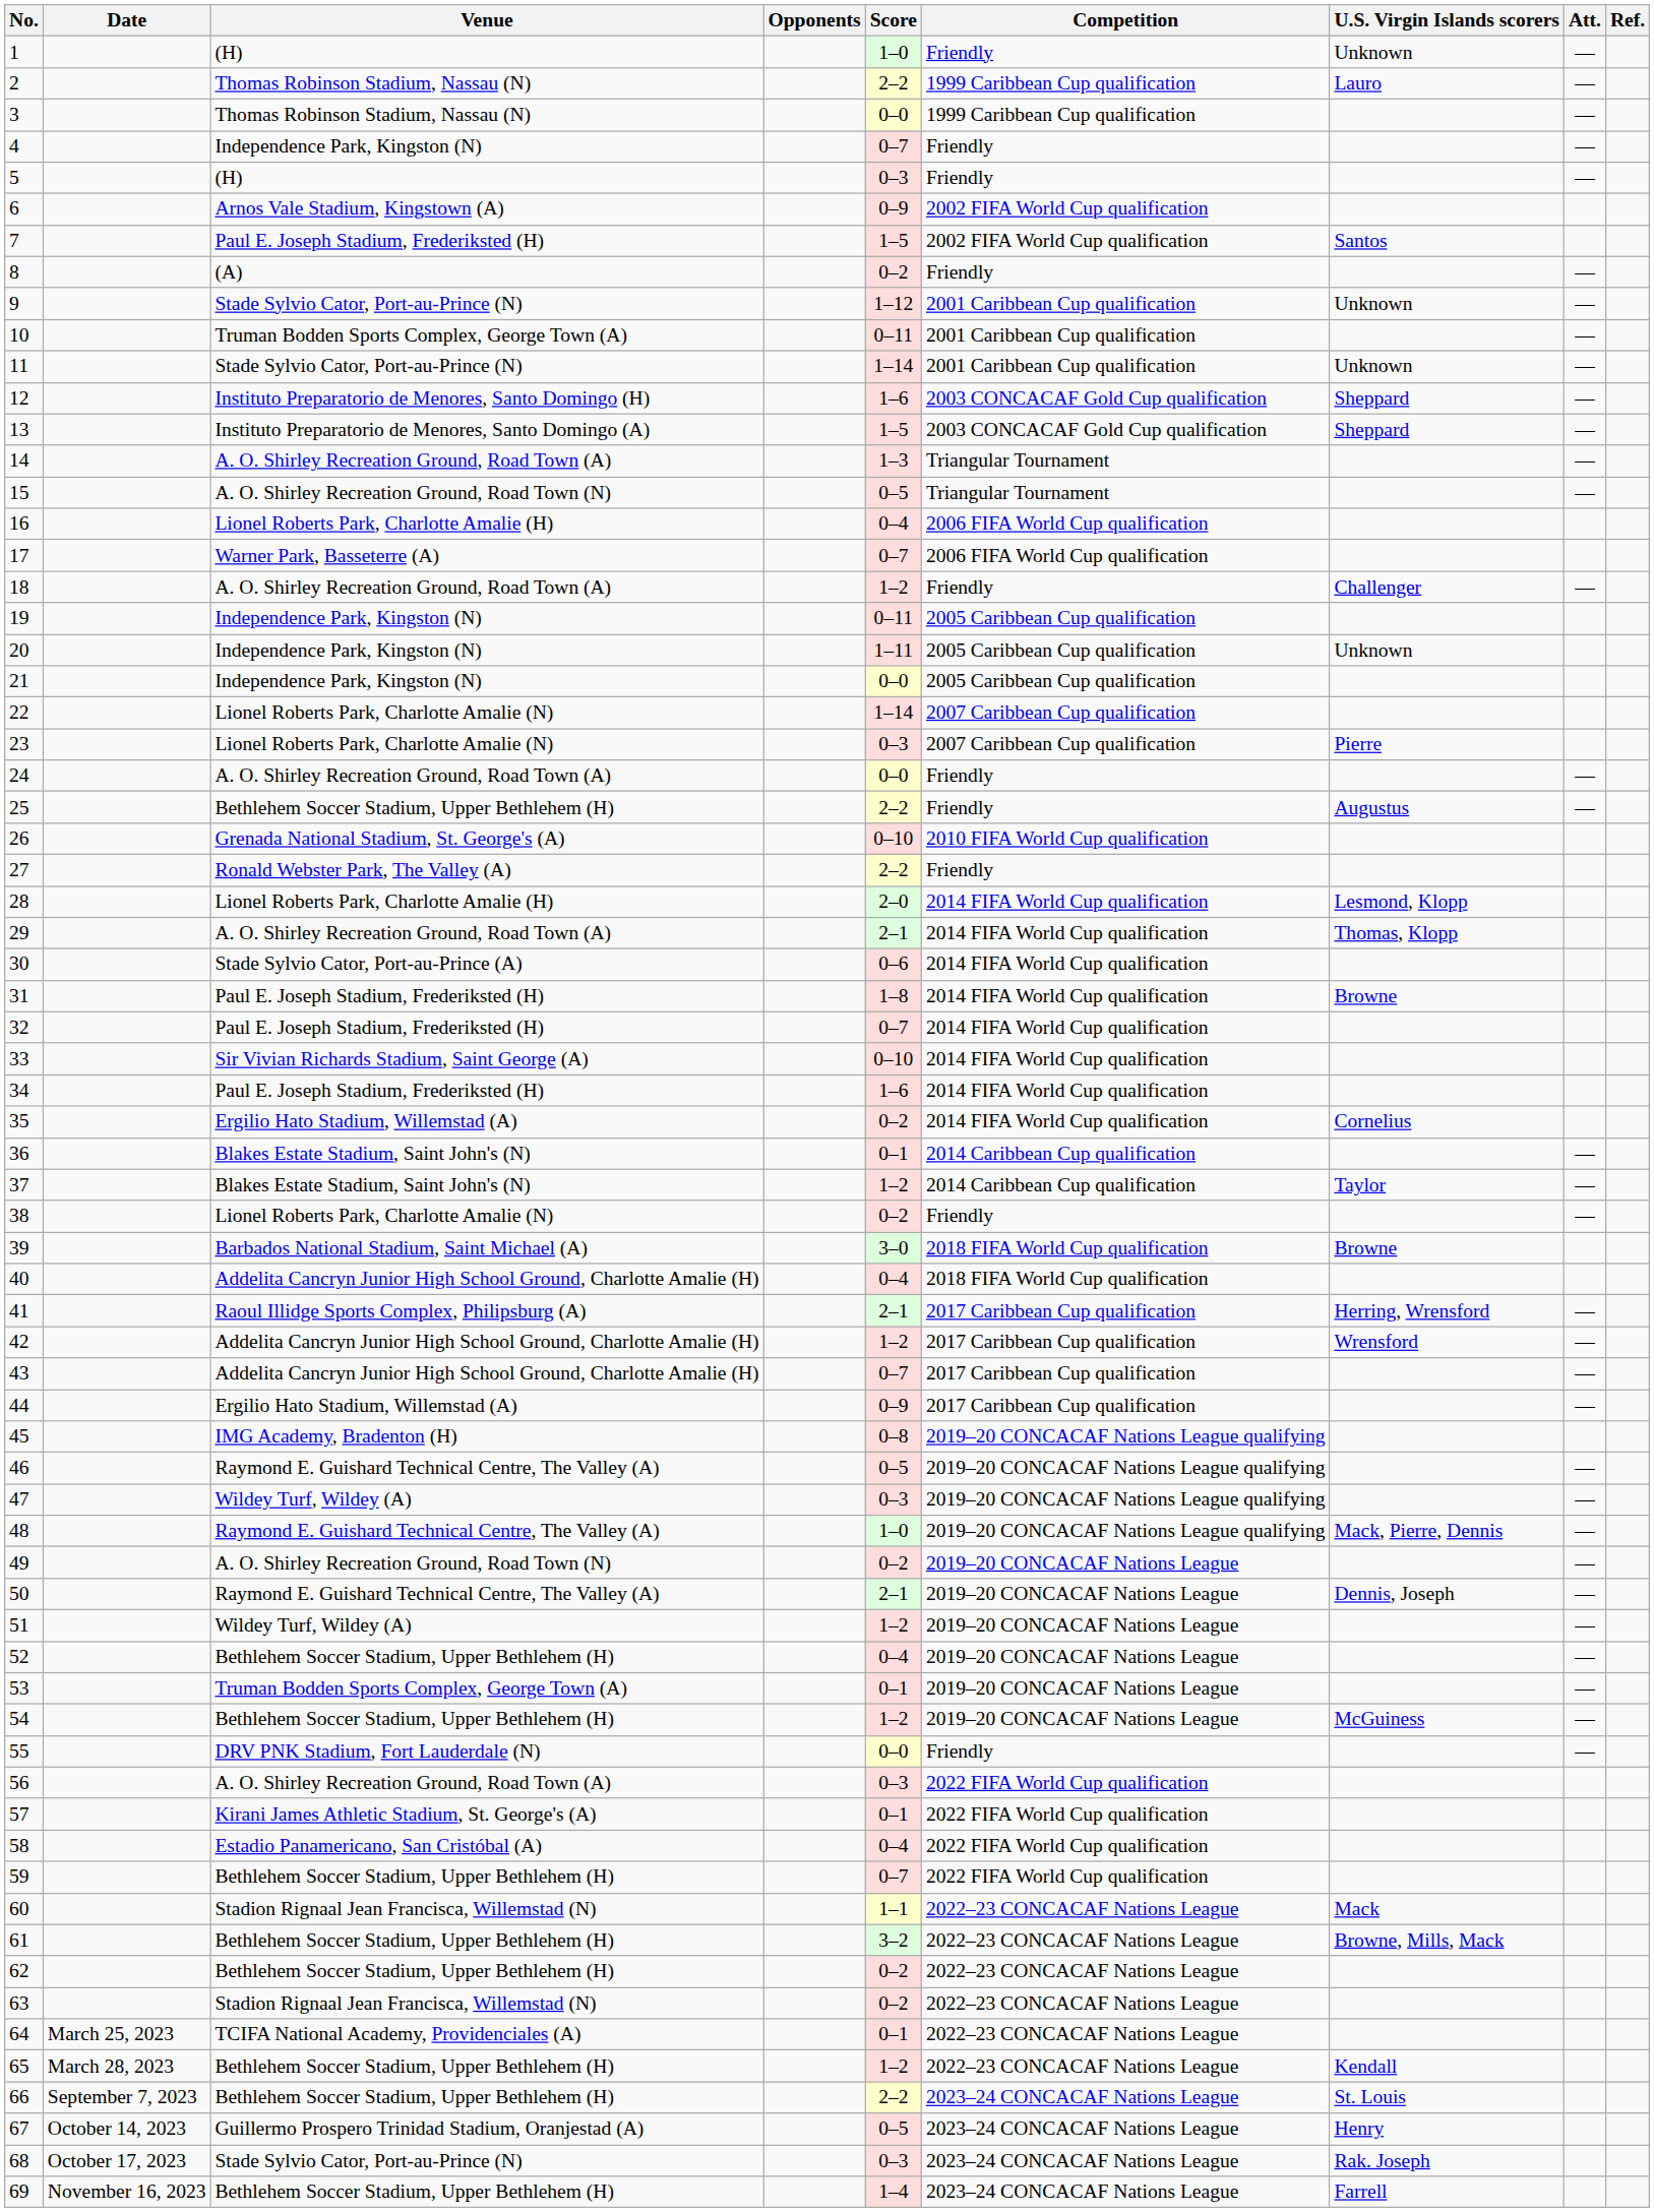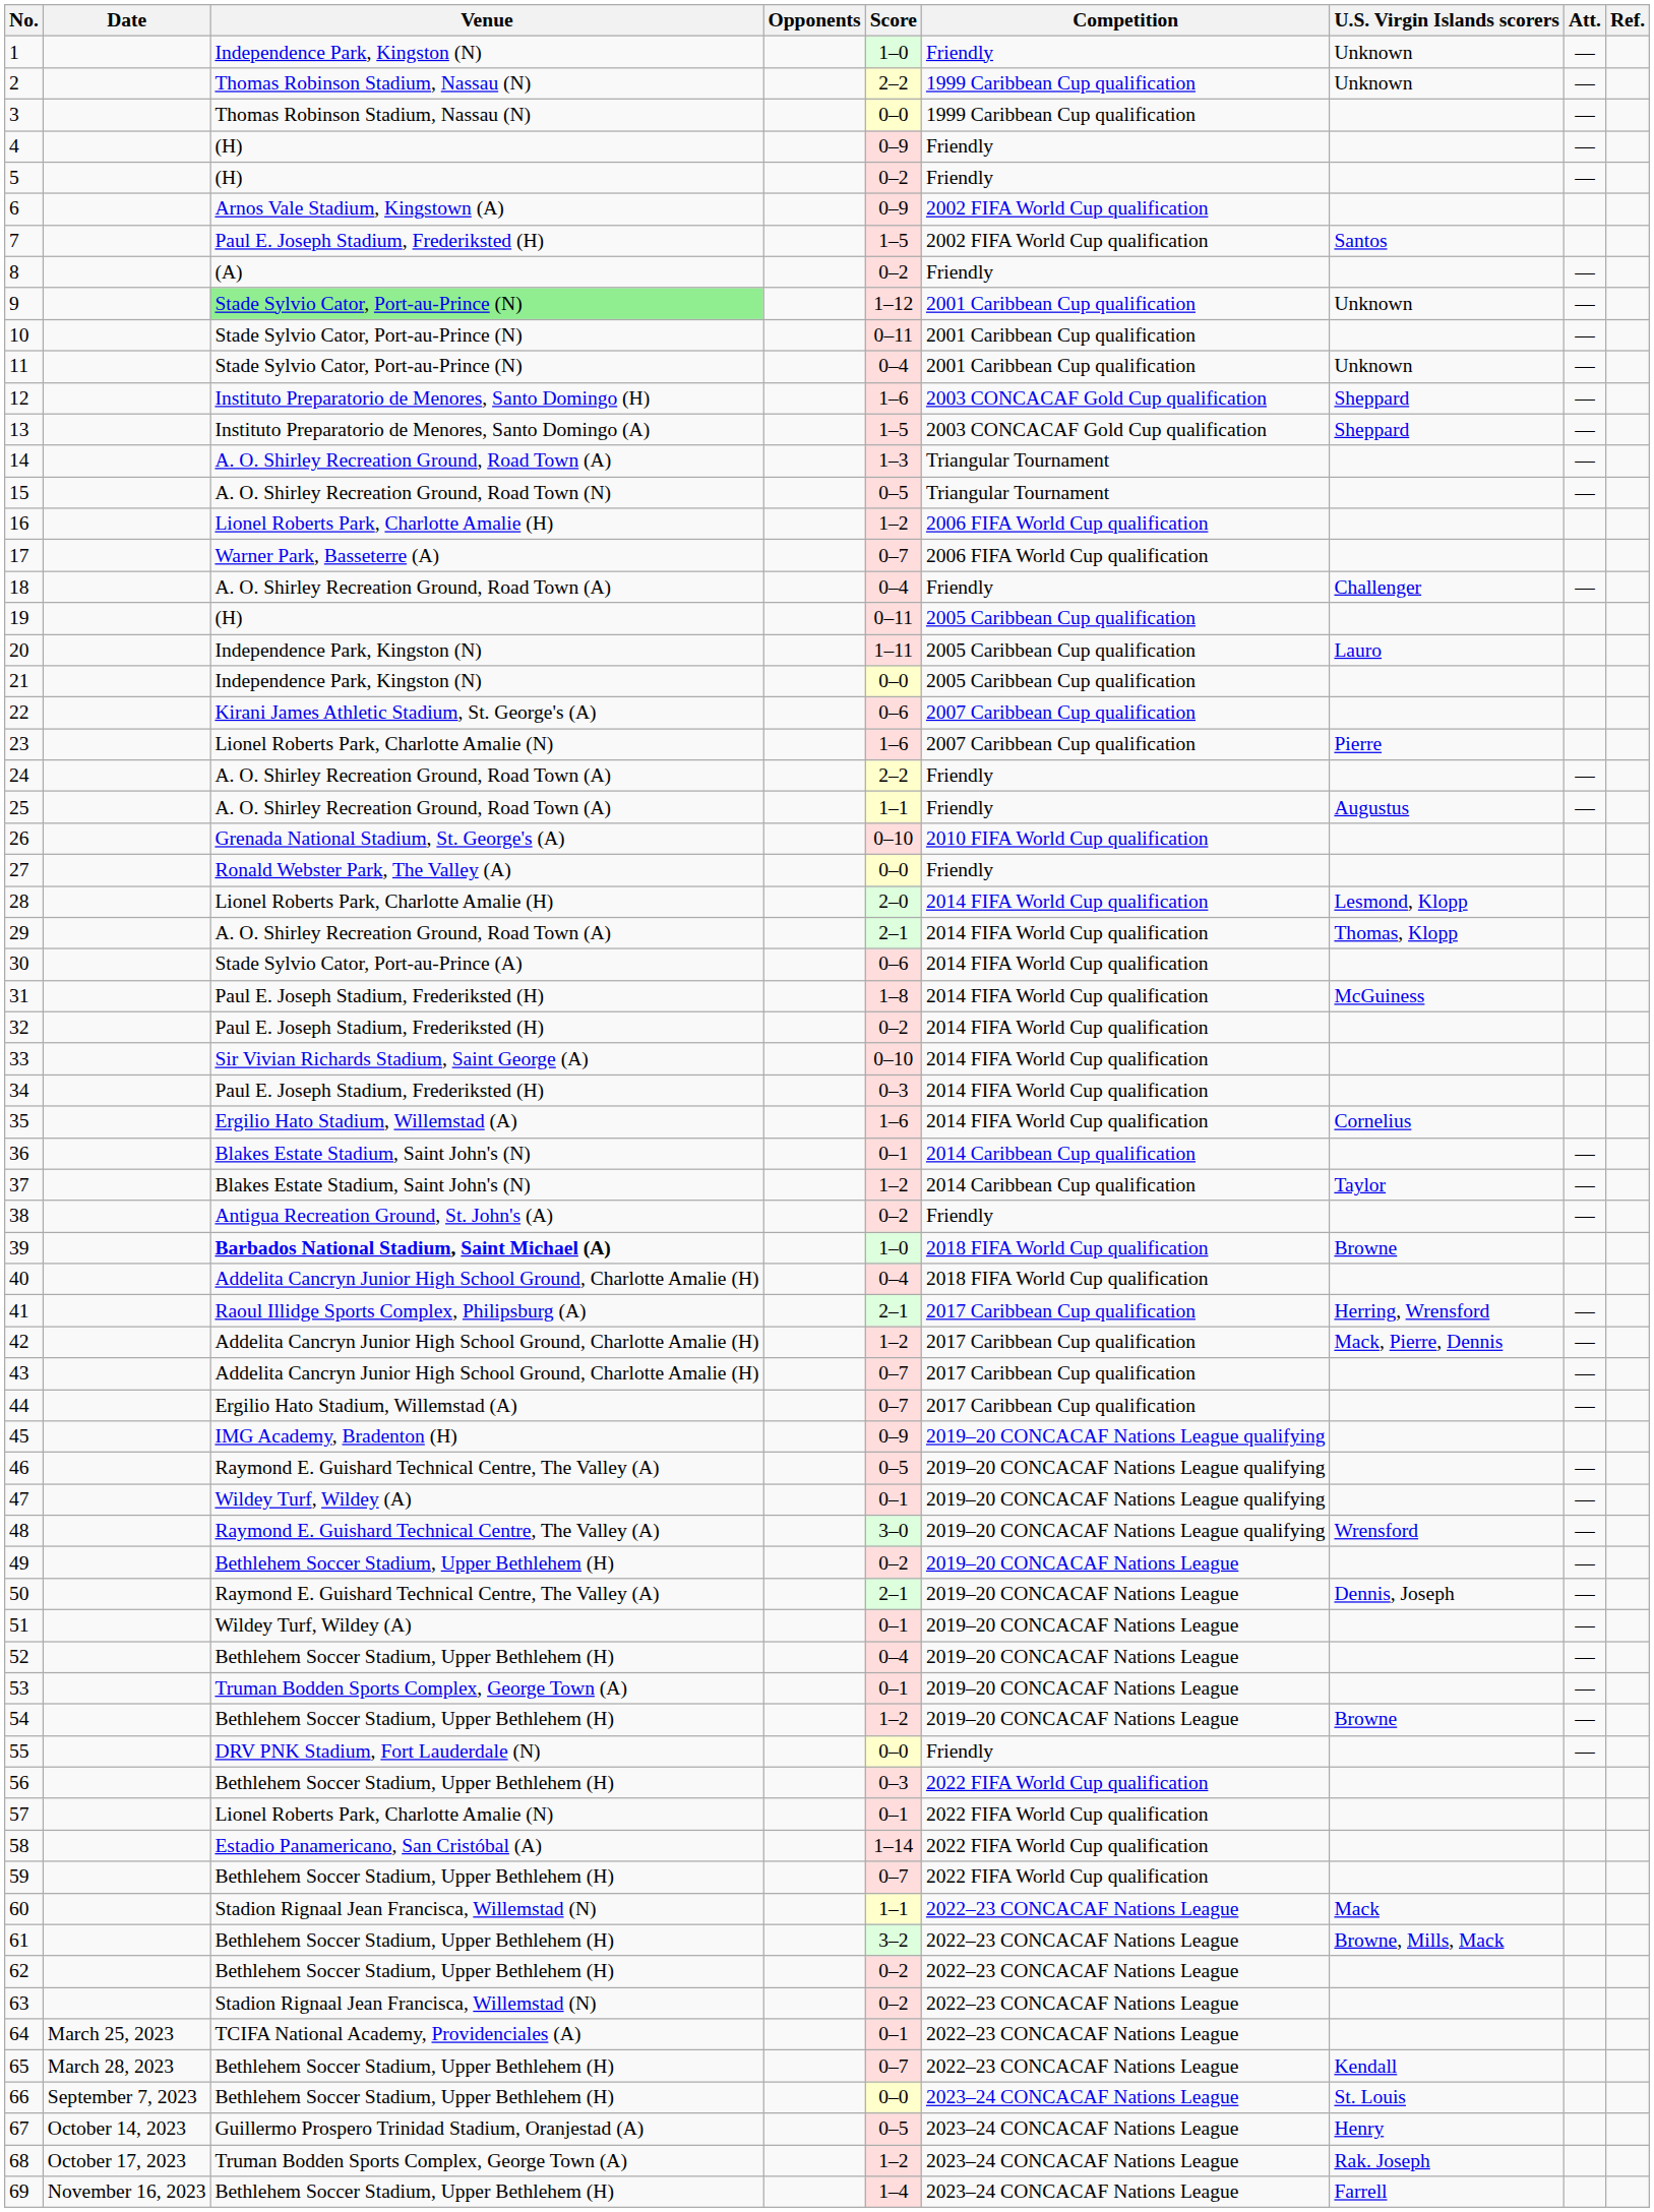1 | Venue: (H) -> Independence Park, Kingston (N)
2 | U.S. Virgin Islands scorers: Lauro -> Unknown
4 | Venue: Independence Park, Kingston (N) -> (H)
4 | Score: 0–7 -> 0–9
5 | Score: 0–3 -> 0–2
9 | Venue: no background -> lightgreen background
10 | Venue: Truman Bodden Sports Complex, George Town (A) -> Stade Sylvio Cator, Port-au-Prince (N)
11 | Score: 1–14 -> 0–4
16 | Score: 0–4 -> 1–2
18 | Score: 1–2 -> 0–4
19 | Venue: Independence Park, Kingston (N) -> (H)
20 | U.S. Virgin Islands scorers: Unknown -> Lauro
22 | Venue: Lionel Roberts Park, Charlotte Amalie (N) -> Kirani James Athletic Stadium, St. George's (A)
22 | Score: 1–14 -> 0–6
23 | Score: 0–3 -> 1–6
24 | Score: 0–0 -> 2–2
25 | Venue: Bethlehem Soccer Stadium, Upper Bethlehem (H) -> A. O. Shirley Recreation Ground, Road Town (A)
25 | Score: 2–2 -> 1–1
27 | Score: 2–2 -> 0–0
31 | U.S. Virgin Islands scorers: Browne -> McGuiness
32 | Score: 0–7 -> 0–2
34 | Score: 1–6 -> 0–3
35 | Score: 0–2 -> 1–6
38 | Venue: Lionel Roberts Park, Charlotte Amalie (N) -> Antigua Recreation Ground, St. John's (A)
39 | Venue: normal -> bold
39 | Score: 3–0 -> 1–0
42 | U.S. Virgin Islands scorers: Wrensford -> Mack, Pierre, Dennis
44 | Score: 0–9 -> 0–7
45 | Score: 0–8 -> 0–9
47 | Score: 0–3 -> 0–1
48 | Score: 1–0 -> 3–0
48 | U.S. Virgin Islands scorers: Mack, Pierre, Dennis -> Wrensford
49 | Venue: A. O. Shirley Recreation Ground, Road Town (N) -> Bethlehem Soccer Stadium, Upper Bethlehem (H)
51 | Score: 1–2 -> 0–1
54 | U.S. Virgin Islands scorers: McGuiness -> Browne
56 | Venue: A. O. Shirley Recreation Ground, Road Town (A) -> Bethlehem Soccer Stadium, Upper Bethlehem (H)
57 | Venue: Kirani James Athletic Stadium, St. George's (A) -> Lionel Roberts Park, Charlotte Amalie (N)
58 | Score: 0–4 -> 1–14
65 | Score: 1–2 -> 0–7
66 | Score: 2–2 -> 0–0
68 | Venue: Stade Sylvio Cator, Port-au-Prince (N) -> Truman Bodden Sports Complex, George Town (A)
68 | Score: 0–3 -> 1–2
